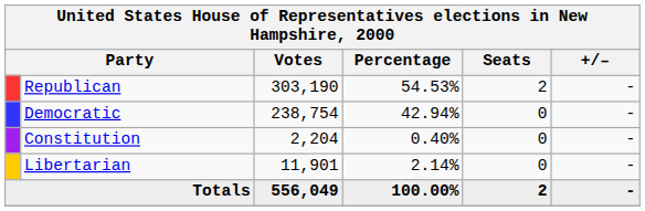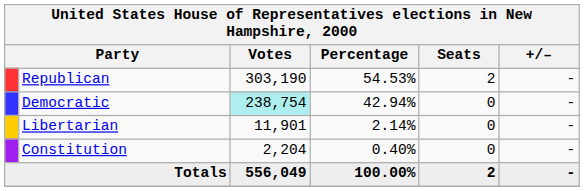Democratic | Votes: no background -> paleturquoise background
rows swapped: Libertarian <-> Constitution
